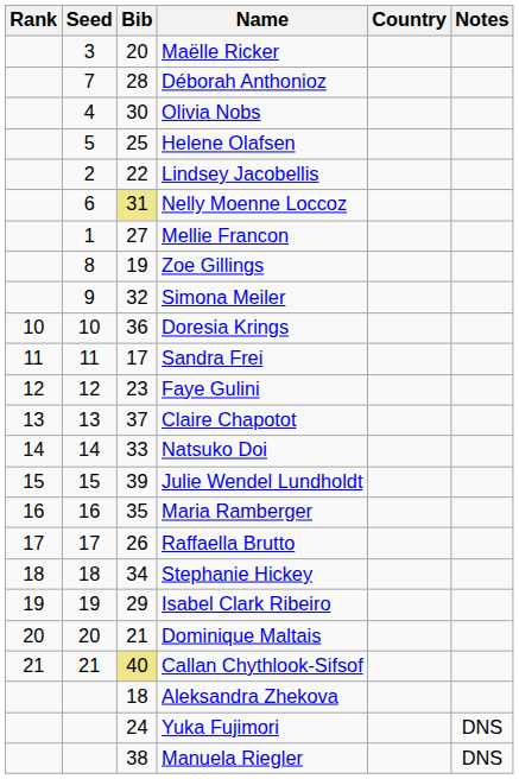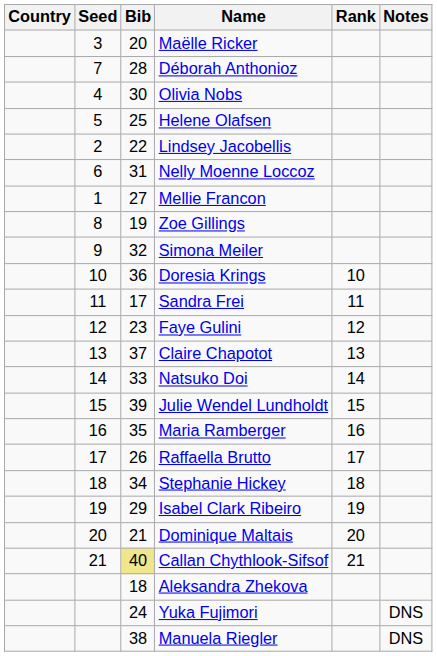columns swapped: Rank <-> Country
Nelly Moenne Loccoz | Bib: khaki background -> no background
